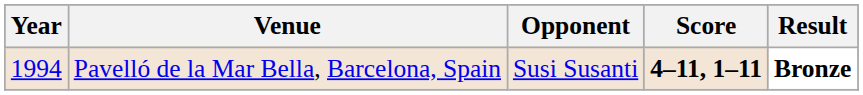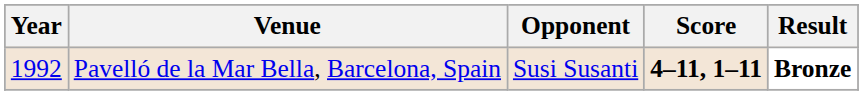Pavelló de la Mar Bella, Barcelona, Spain | Year: 1994 -> 1992
